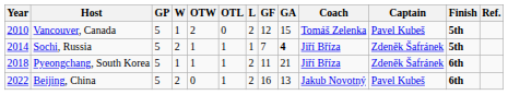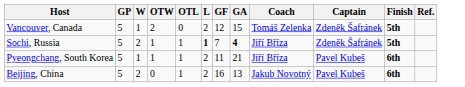- column: Year | 2010 | 2014 | 2018 | 2022
Vancouver, Canada | Captain: Pavel Kubeš -> Zdeněk Šafránek
Sochi, Russia | L: normal -> bold
Pyeongchang, South Korea | Captain: Zdeněk Šafránek -> Pavel Kubeš
